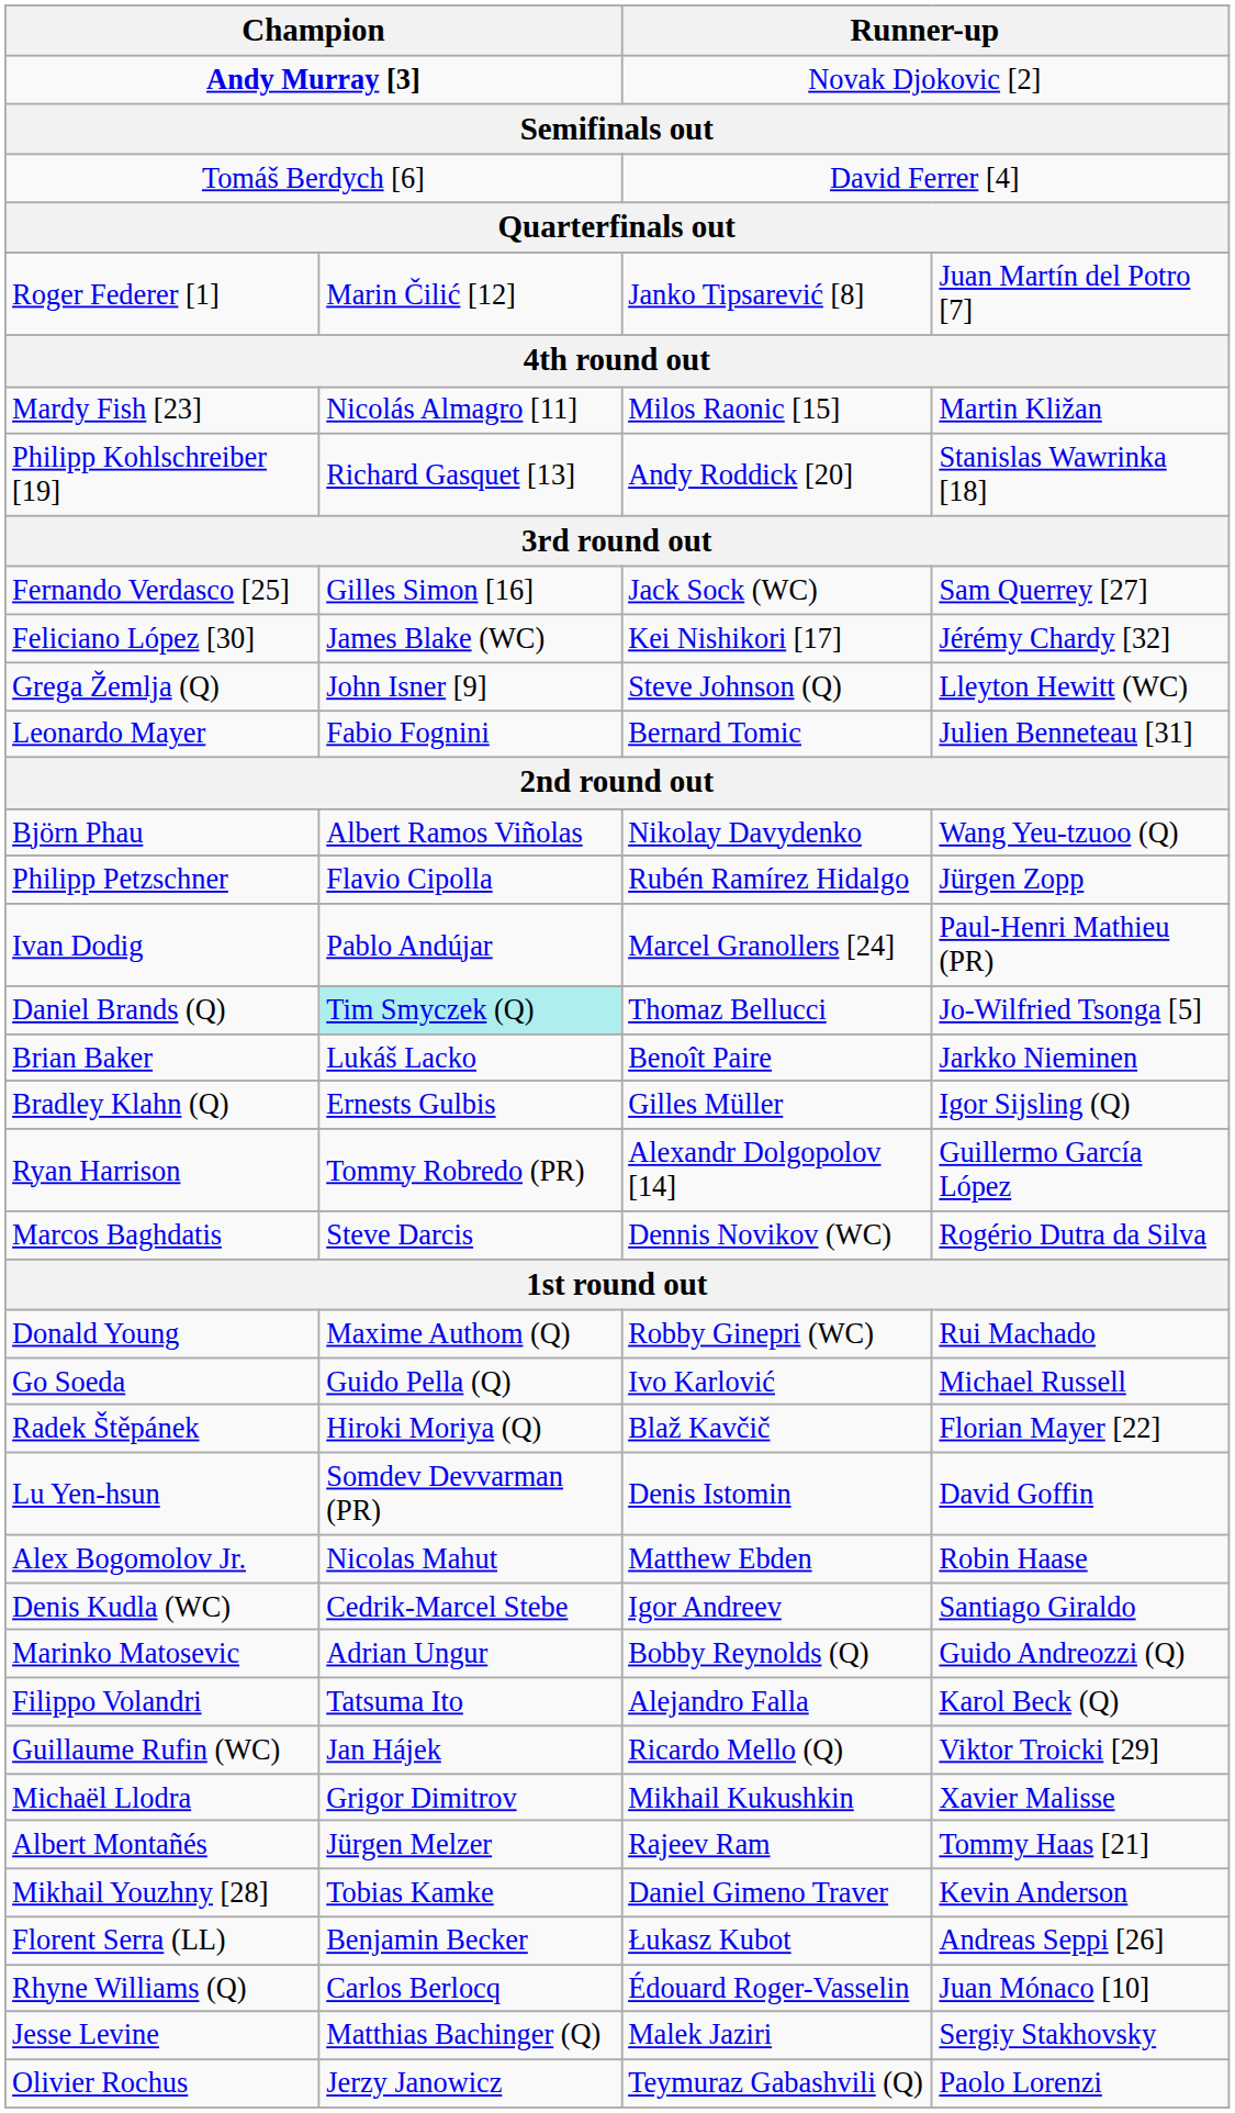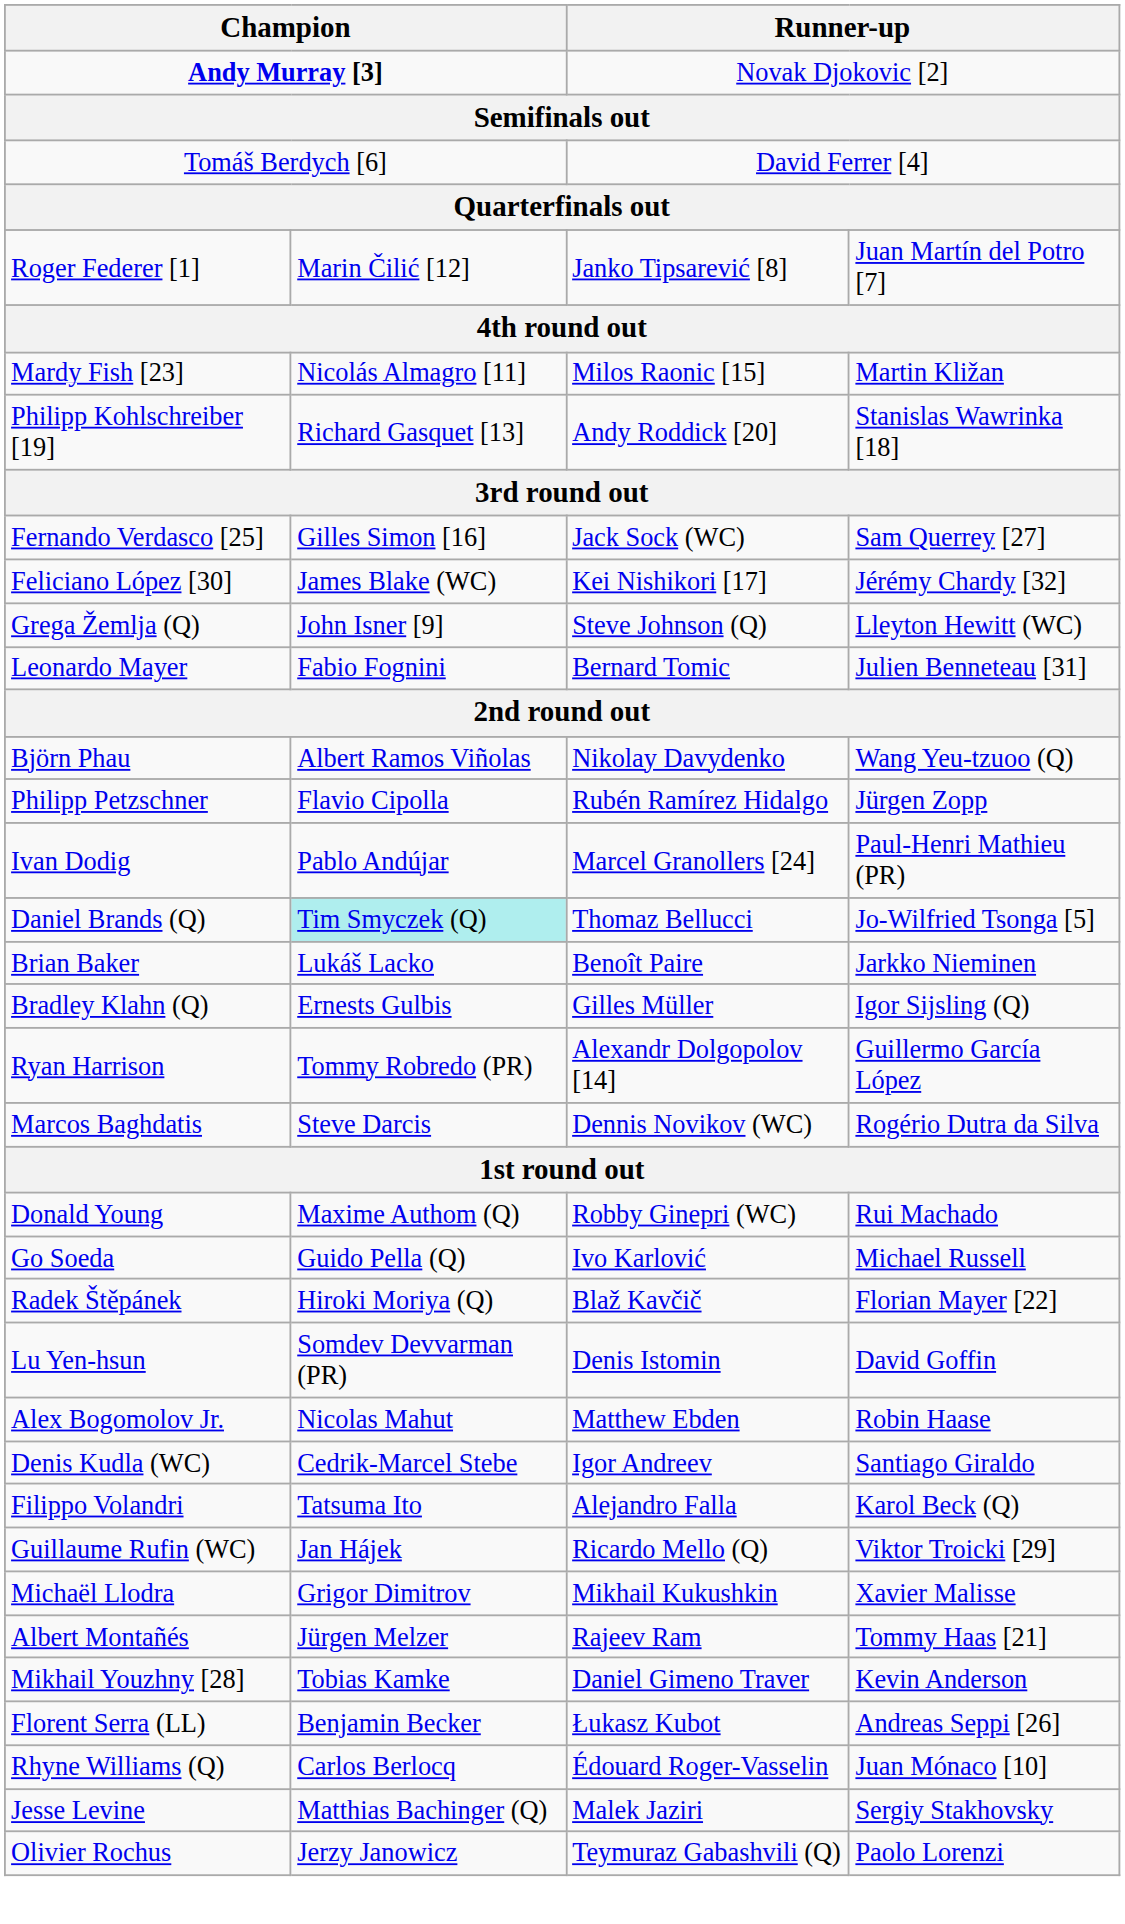- row: Marinko Matosevic | Adrian Ungur | Bobby Reynolds (Q) | Guido Andreozzi (Q)
